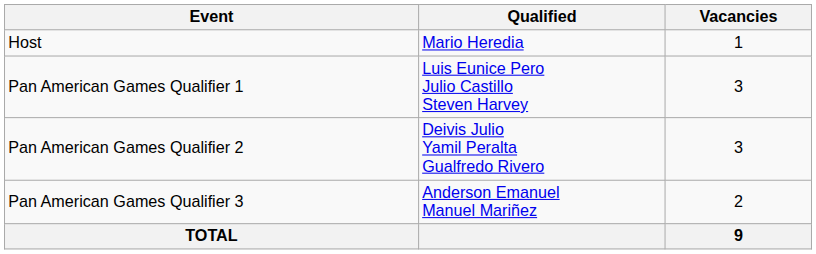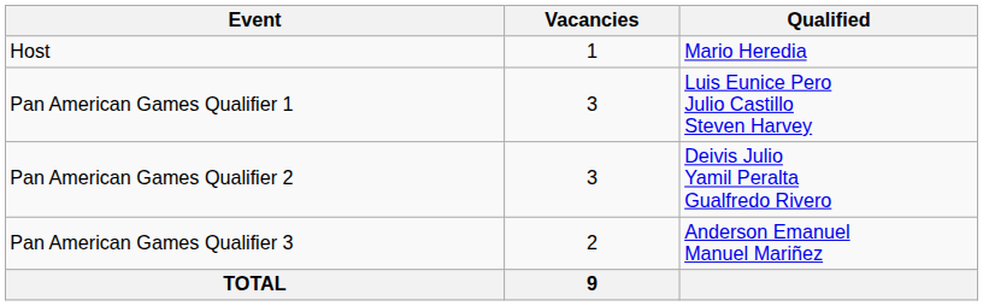columns swapped: Vacancies <-> Qualified
